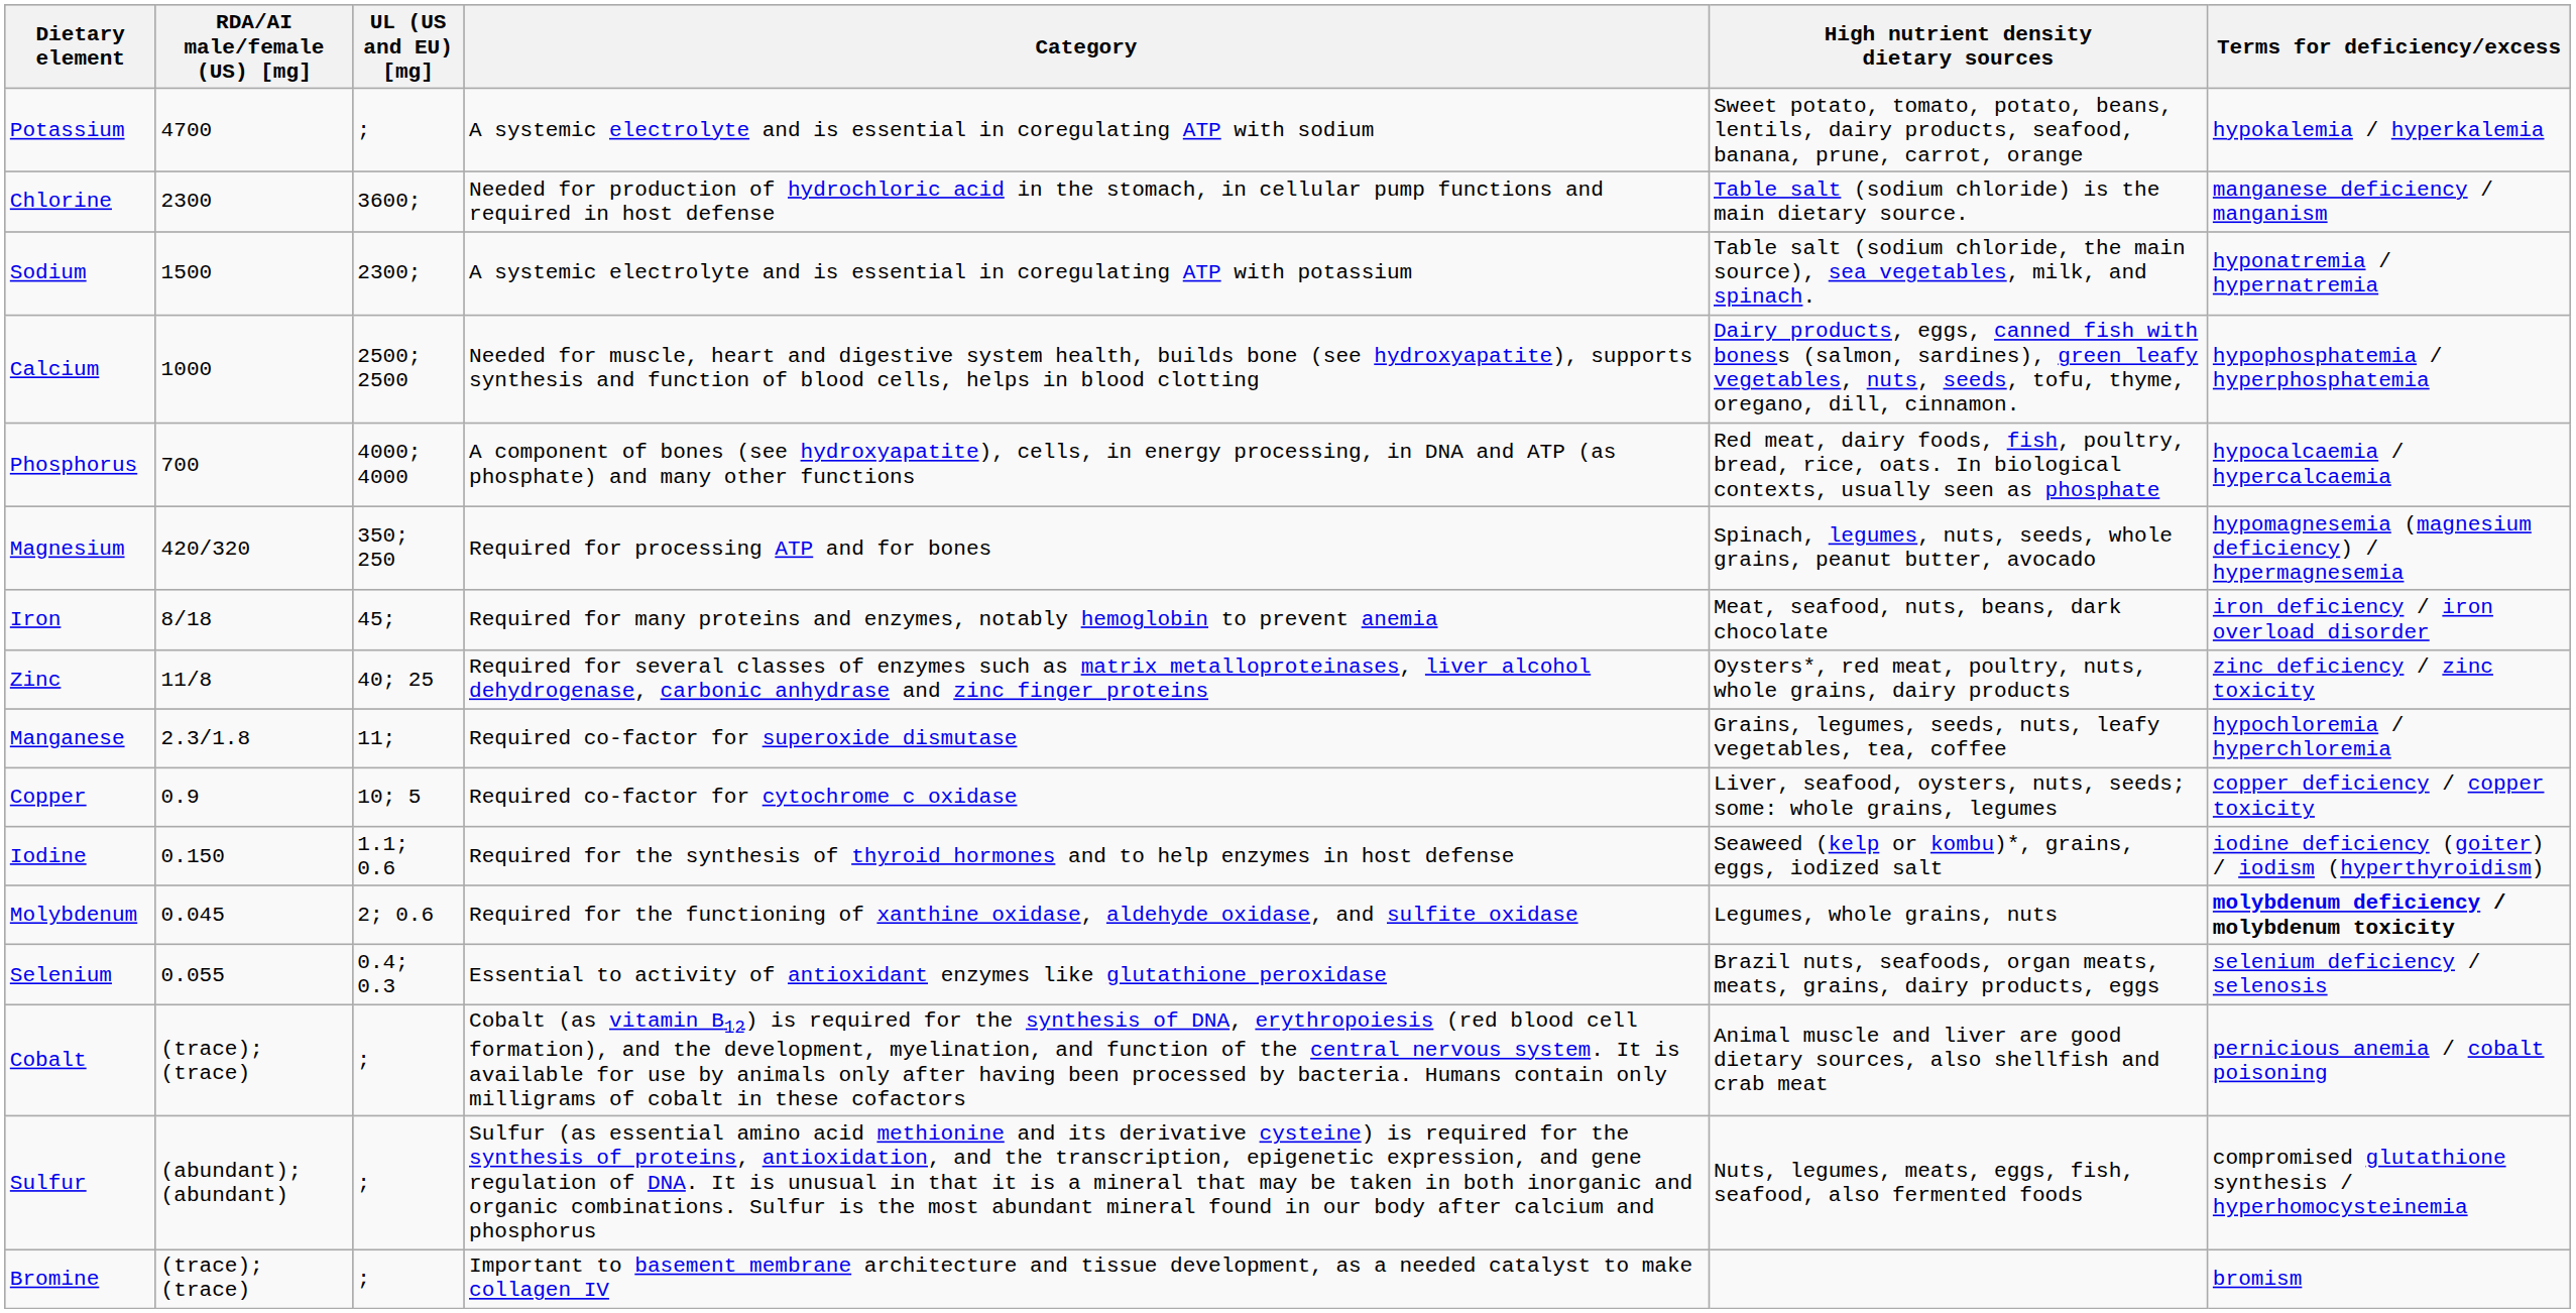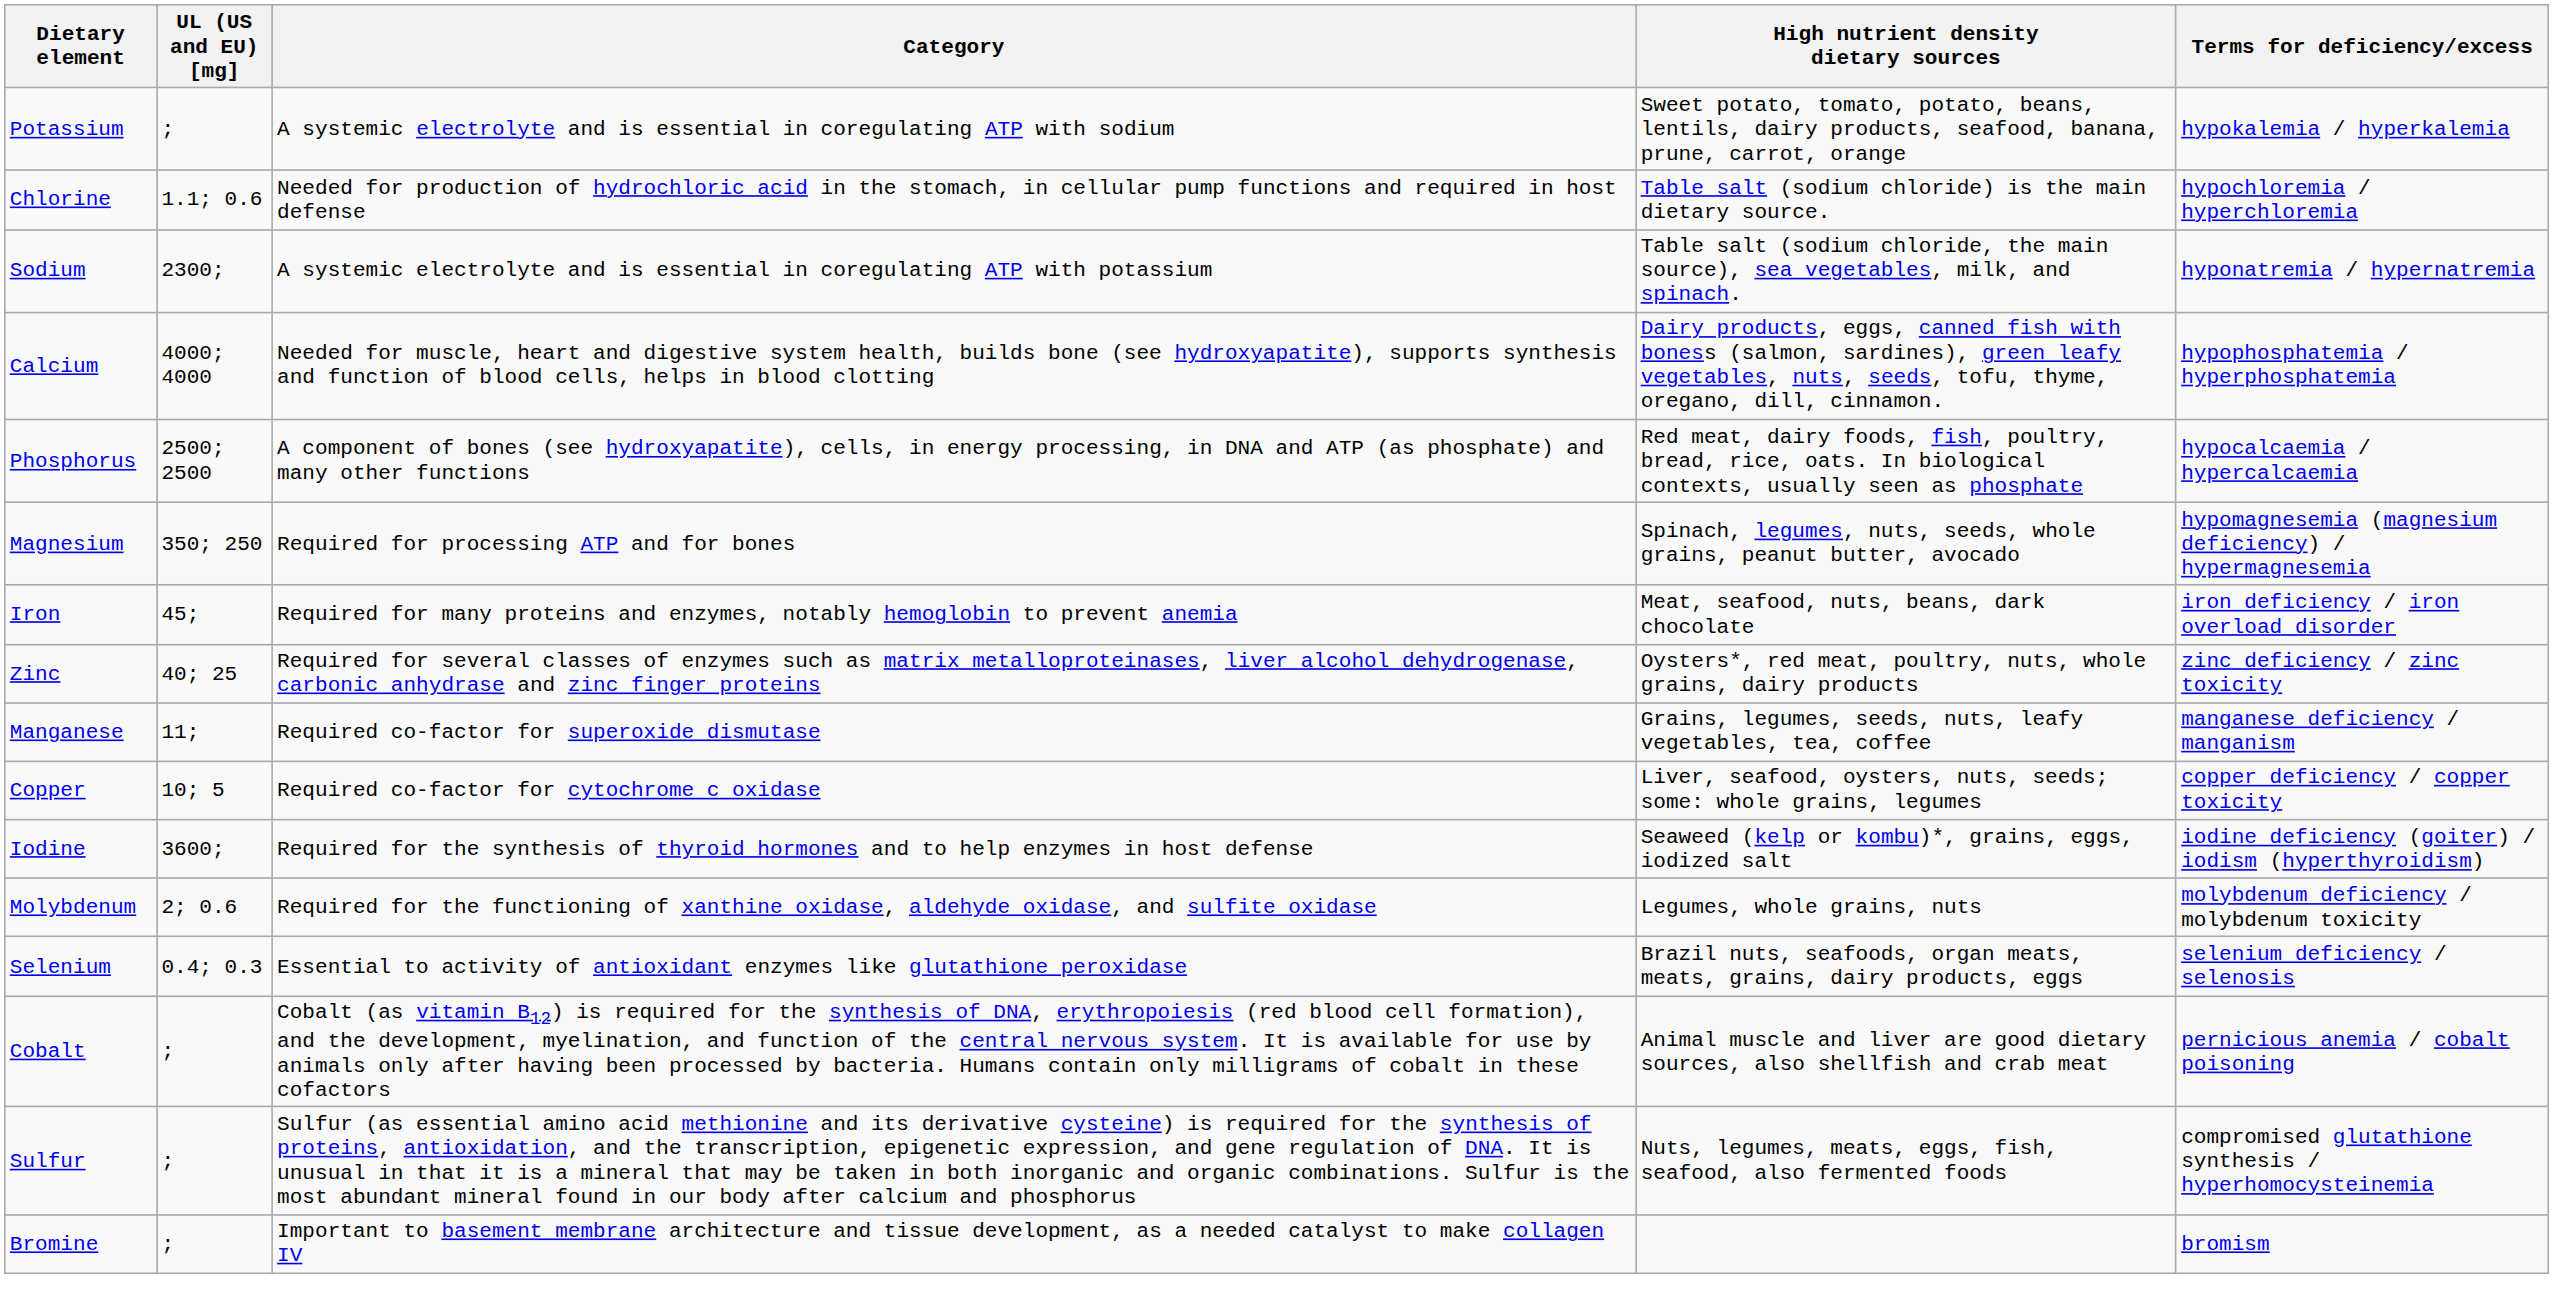- column: RDA/AI male/female (US) [mg] | 4700 | 2300 | 1500 | 1000 | 700 | 420/320 | 8/18 | 11/8 | 2.3/1.8 | 0.9 | 0.150 | 0.045 | 0.055 | (trace); (trace) | (abundant); (abundant) | (trace); (trace)
Chlorine | UL (US and EU) [mg]: 3600; -> 1.1; 0.6
Chlorine | Terms for deficiency/excess: manganese deficiency / manganism -> hypochloremia / hyperchloremia
Calcium | UL (US and EU) [mg]: 2500; 2500 -> 4000; 4000
Phosphorus | UL (US and EU) [mg]: 4000; 4000 -> 2500; 2500
Manganese | Terms for deficiency/excess: hypochloremia / hyperchloremia -> manganese deficiency / manganism
Iodine | UL (US and EU) [mg]: 1.1; 0.6 -> 3600;
Molybdenum | Terms for deficiency/excess: bold -> normal
